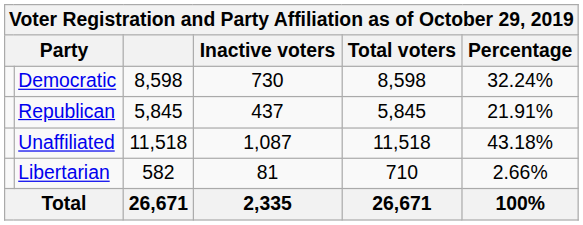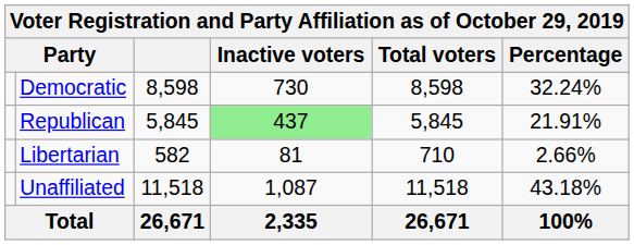Republican | Inactive voters: no background -> lightgreen background
rows swapped: Unaffiliated <-> Libertarian
